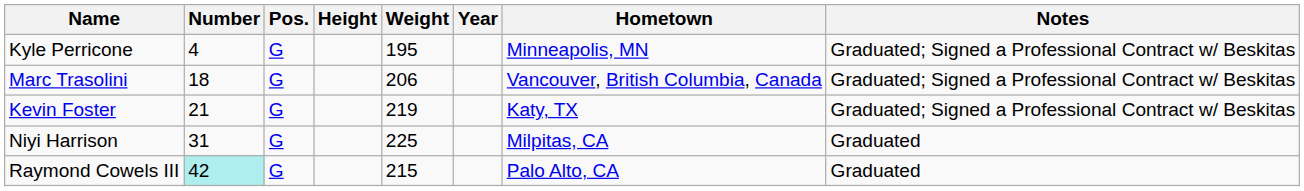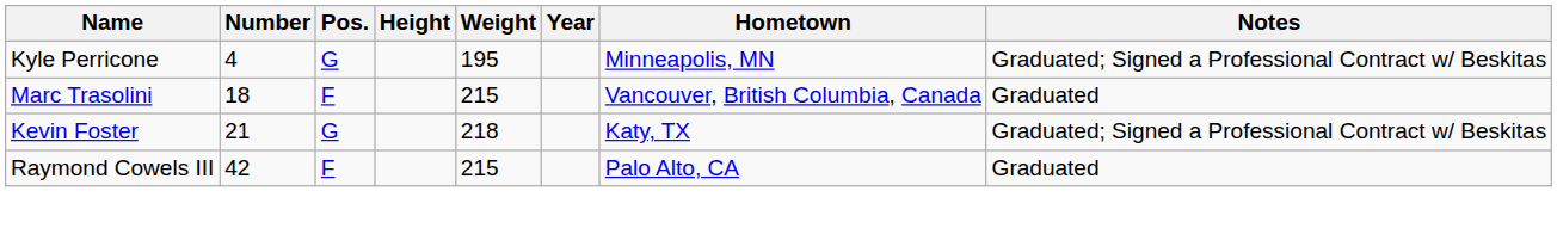Marc Trasolini | Pos.: G -> F
Marc Trasolini | Weight: 206 -> 215
Marc Trasolini | Notes: Graduated; Signed a Professional Contract w/ Beskitas -> Graduated
Kevin Foster | Weight: 219 -> 218
- row: Niyi Harrison | 31 | G | 225 | Milpitas, CA | Graduated
Raymond Cowels III | Number: paleturquoise background -> no background
Raymond Cowels III | Pos.: G -> F
